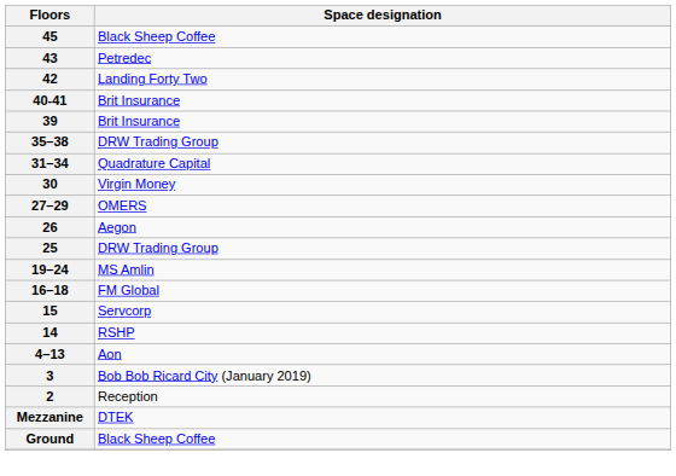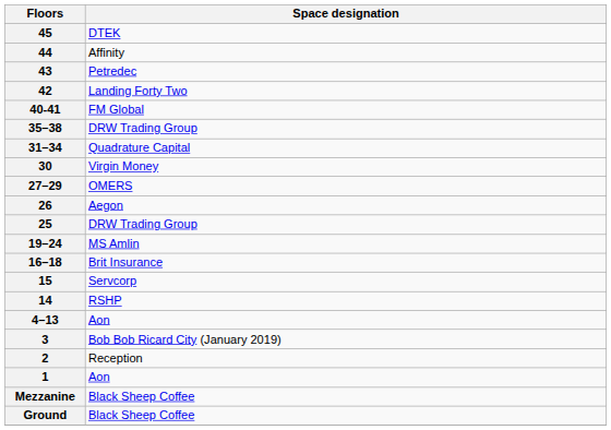45 | Space designation: Black Sheep Coffee -> DTEK
+ row: 44 | Affinity
40-41 | Space designation: Brit Insurance -> FM Global
- row: 39 | Brit Insurance
16–18 | Space designation: FM Global -> Brit Insurance
+ row: 1 | Aon
Mezzanine | Space designation: DTEK -> Black Sheep Coffee
